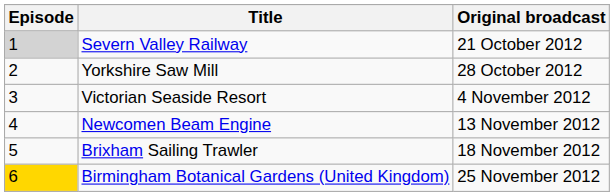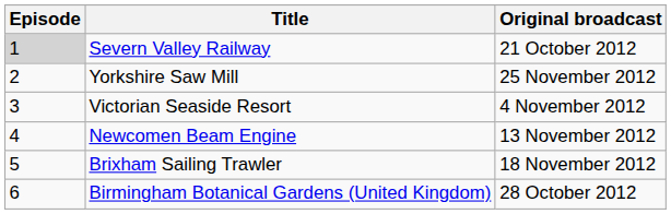Yorkshire Saw Mill | Original broadcast: 28 October 2012 -> 25 November 2012
Birmingham Botanical Gardens (United Kingdom) | Episode: gold background -> no background
Birmingham Botanical Gardens (United Kingdom) | Original broadcast: 25 November 2012 -> 28 October 2012
